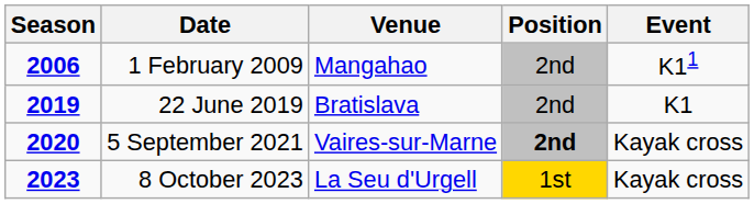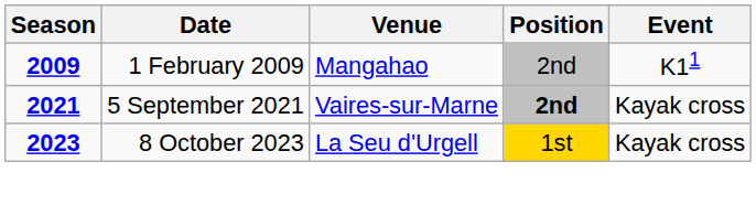1 February 2009 | Season: 2006 -> 2009
- row: 2019 | 22 June 2019 | Bratislava | 2nd | K1
5 September 2021 | Season: 2020 -> 2021
